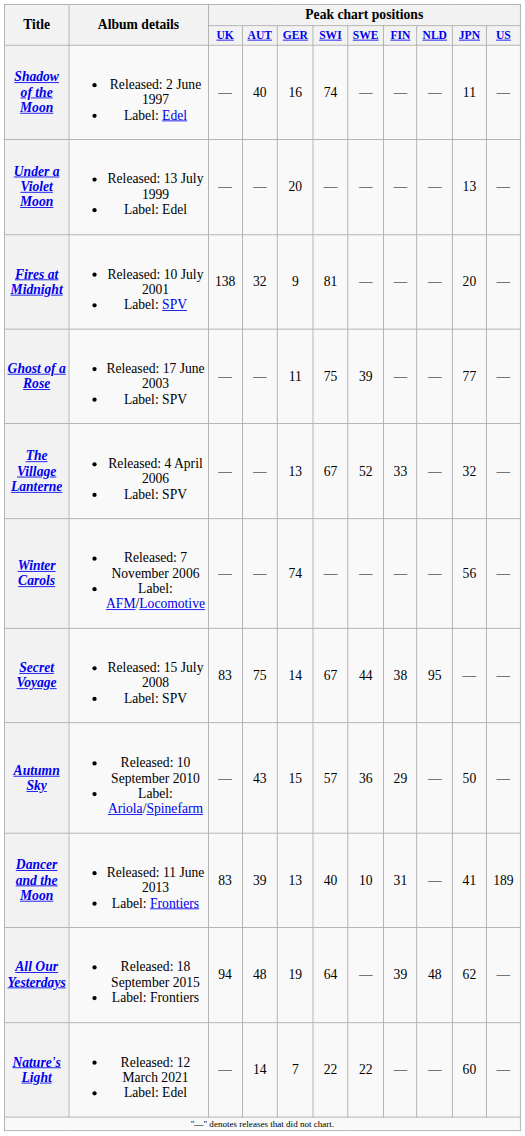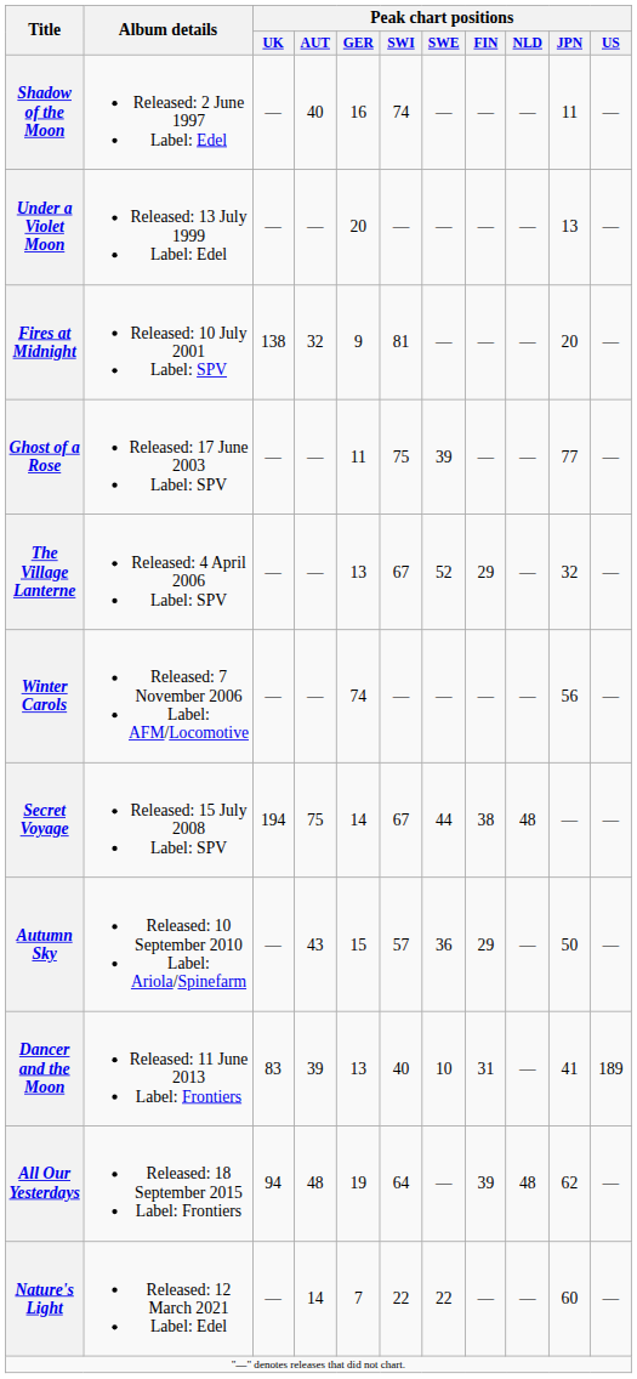The Village Lanterne | Peak chart positions / FIN: 33 -> 29
Secret Voyage | Peak chart positions / UK: 83 -> 194
Secret Voyage | Peak chart positions / NLD: 95 -> 48
